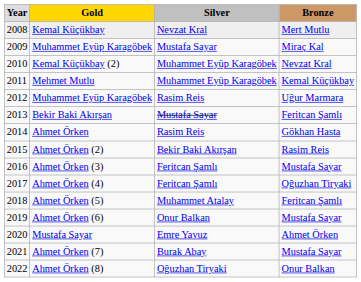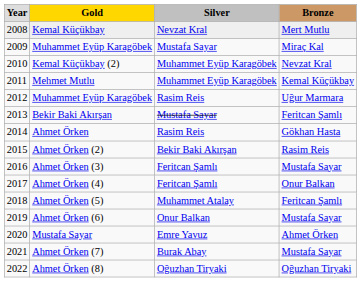Ahmet Örken (4) | column 4: Oğuzhan Tiryaki -> Onur Balkan
Ahmet Örken (8) | column 4: Onur Balkan -> Oğuzhan Tiryaki
